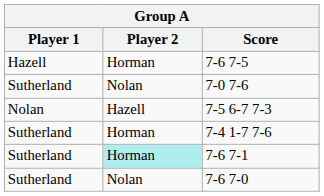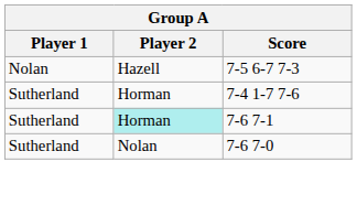- row: Hazell | Horman | 7-6 7-5
- row: Sutherland | Nolan | 7-0 7-6
